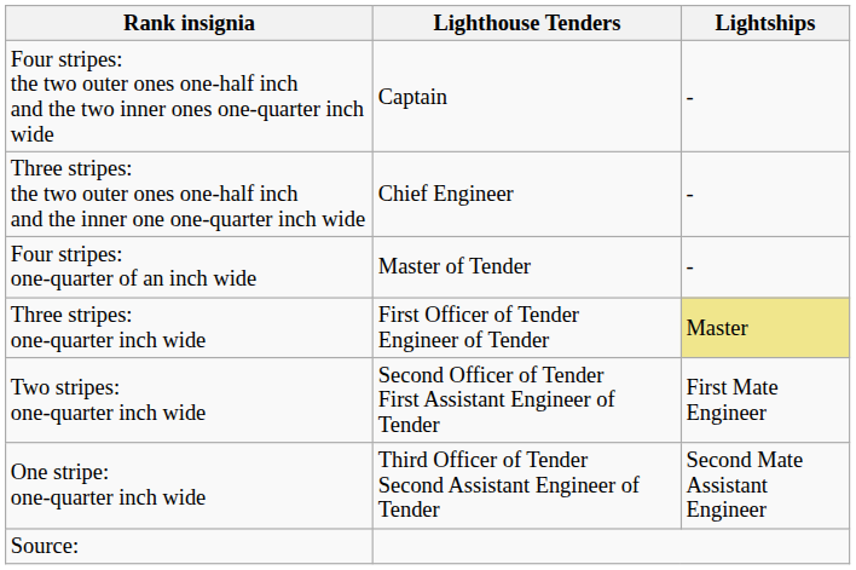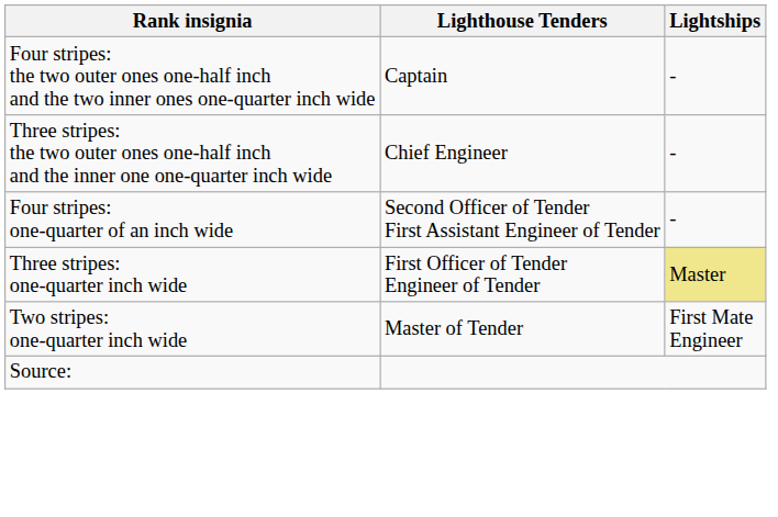Four stripes: one-quarter of an inch wide | Lighthouse Tenders: Master of Tender -> Second Officer of Tender First Assistant Engineer of Tender
Two stripes: one-quarter inch wide | Lighthouse Tenders: Second Officer of Tender First Assistant Engineer of Tender -> Master of Tender
- row: One stripe: one-quarter inch wide | Third Officer of Tender Second Assistant Engineer of Tender | Second Mate Assistant Engineer
